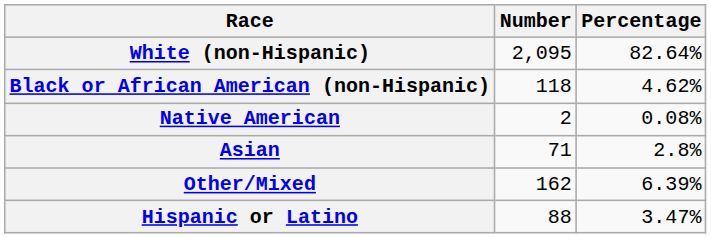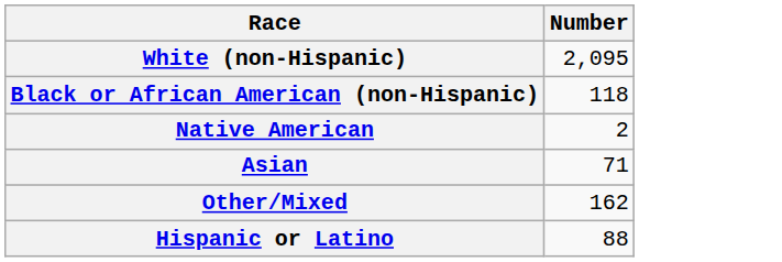- column: Percentage | 82.64% | 4.62% | 0.08% | 2.8% | 6.39% | 3.47%
